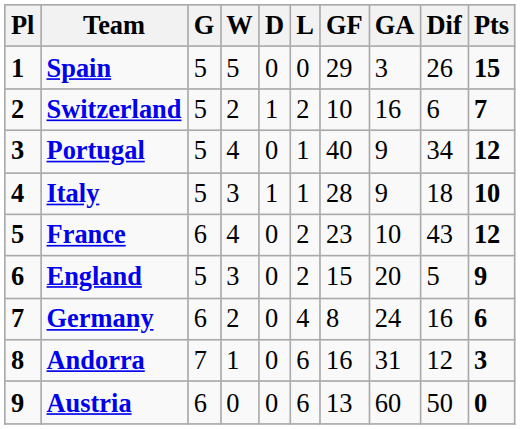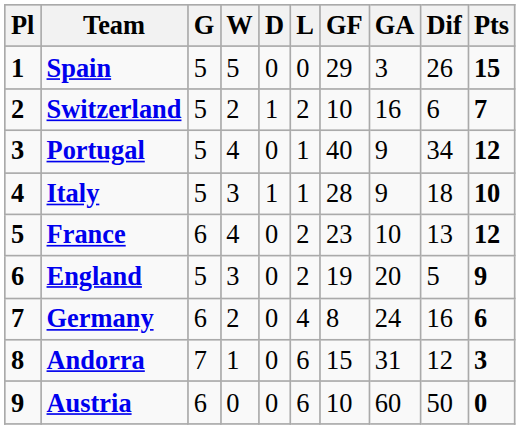France | Dif: 43 -> 13
England | GF: 15 -> 19
Andorra | GF: 16 -> 15
Austria | GF: 13 -> 10
